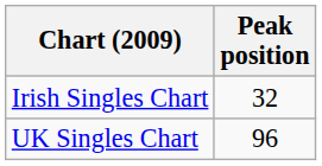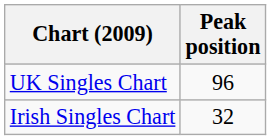rows swapped: Irish Singles Chart <-> UK Singles Chart
